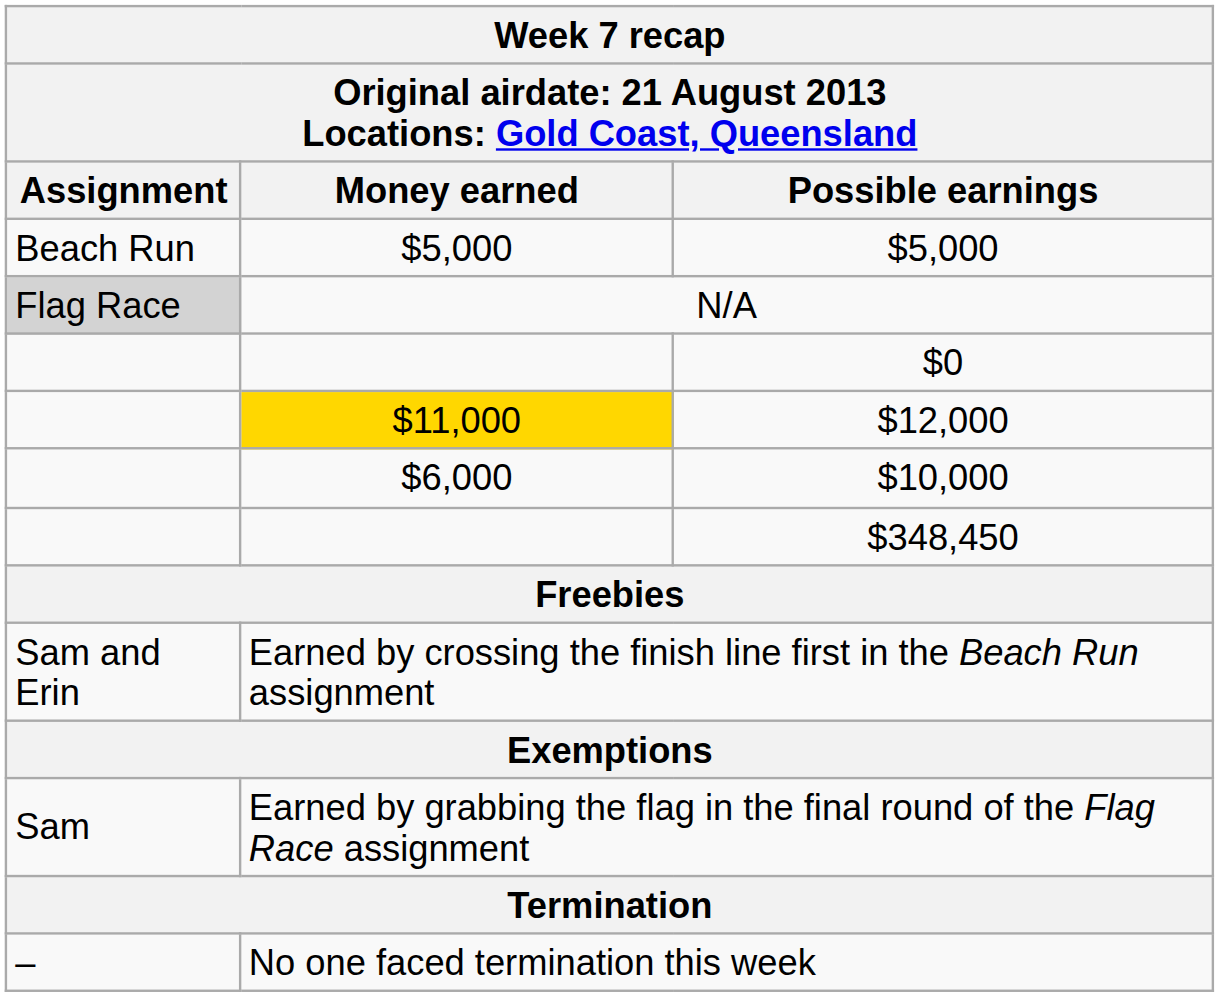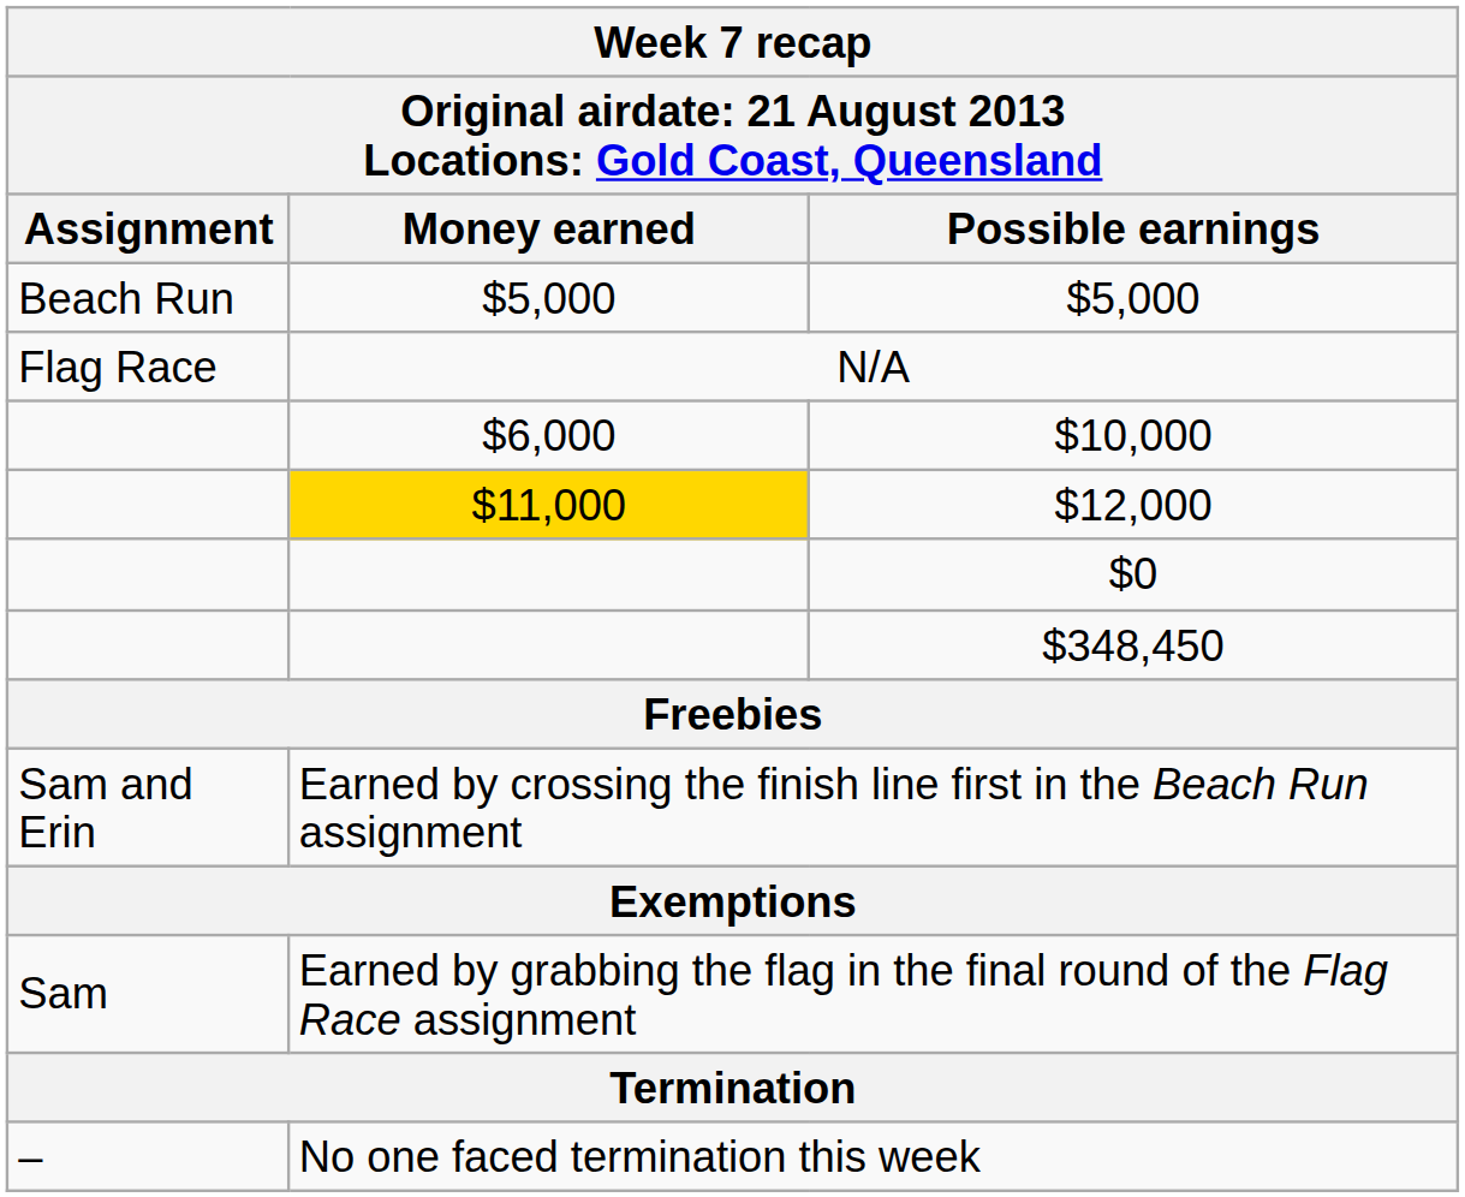N/A | Assignment: lightgrey background -> no background
rows swapped: $10,000 <-> $0
